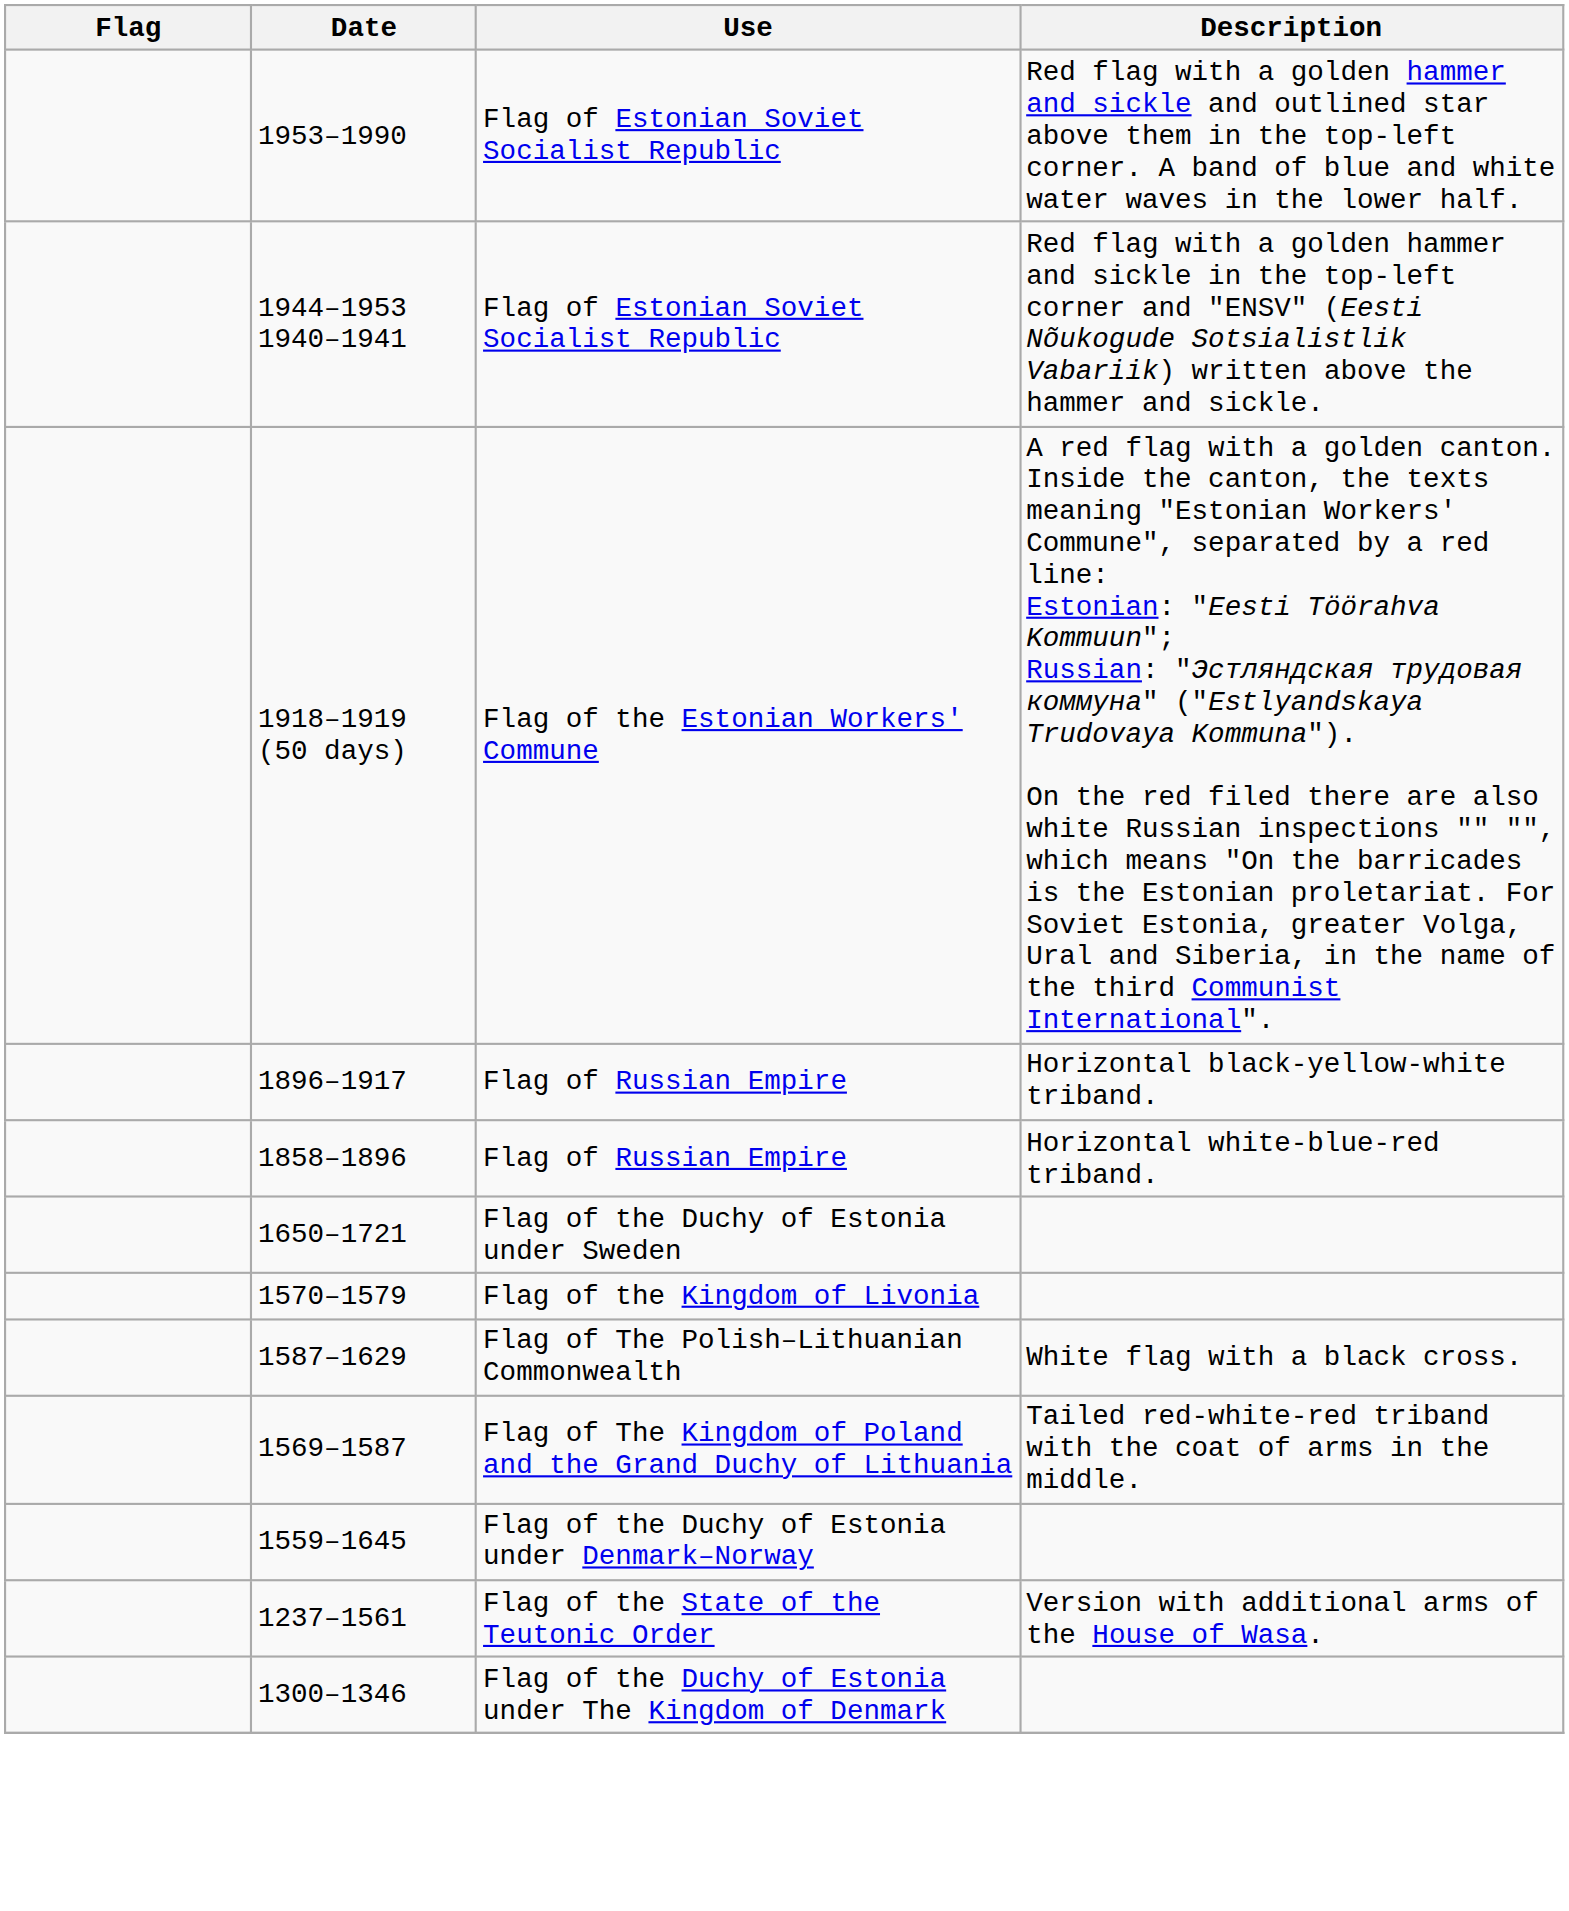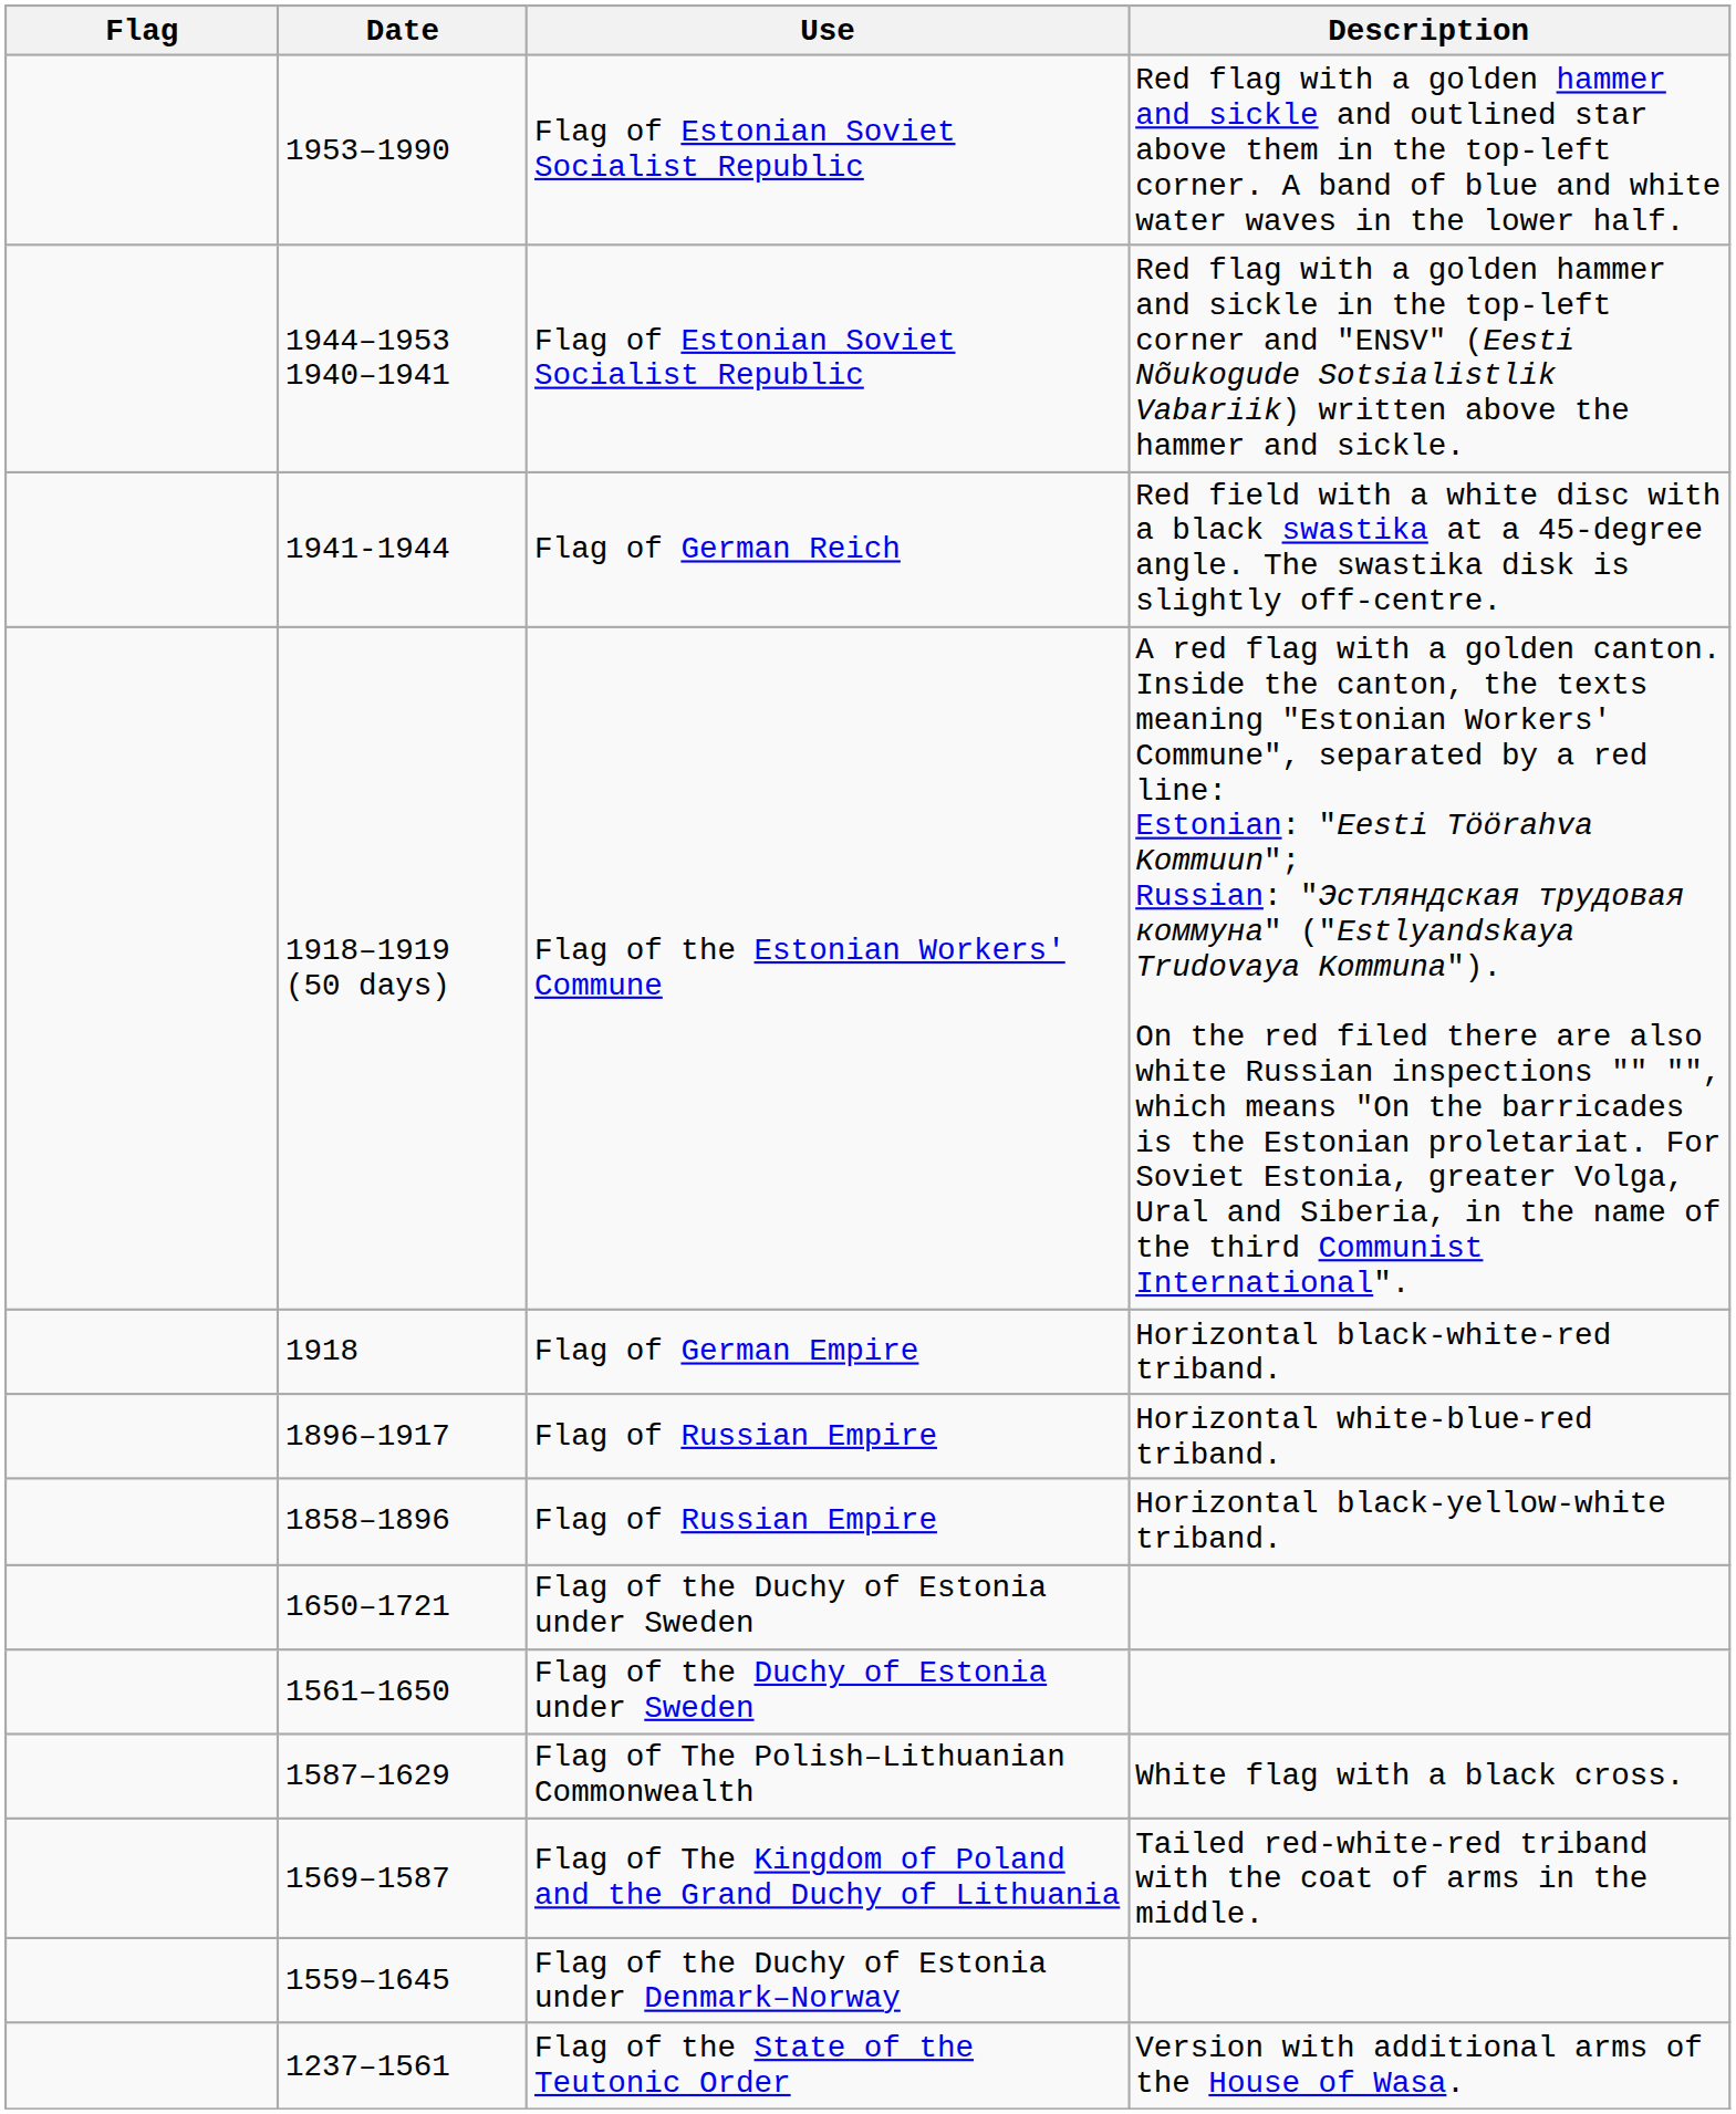+ row: 1941-1944 | Flag of German Reich | Red field with a white disc with a black swastika at a 45-degree angle. The swastika disk is slightly off-centre.
+ row: 1918 | Flag of German Empire | Horizontal black-white-red triband.
1896–1917 | Description: Horizontal black-yellow-white triband. -> Horizontal white-blue-red triband.
1858–1896 | Description: Horizontal white-blue-red triband. -> Horizontal black-yellow-white triband.
+ row: 1561–1650 | Flag of the Duchy of Estonia under Sweden
- row: 1570–1579 | Flag of the Kingdom of Livonia
- row: 1300–1346 | Flag of the Duchy of Estonia under The Kingdom of Denmark
